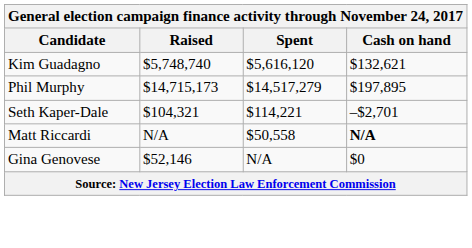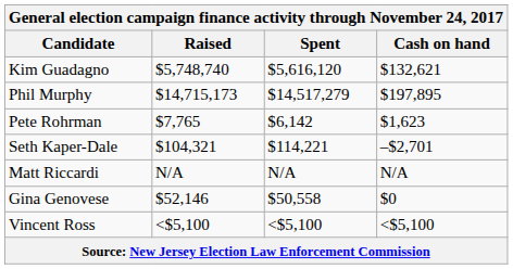+ row: Pete Rohrman | $7,765 | $6,142 | $1,623
Matt Riccardi | Spent: $50,558 -> N/A
Matt Riccardi | Cash on hand: bold -> normal
Gina Genovese | Spent: N/A -> $50,558
+ row: Vincent Ross | <$5,100 | <$5,100 | <$5,100
